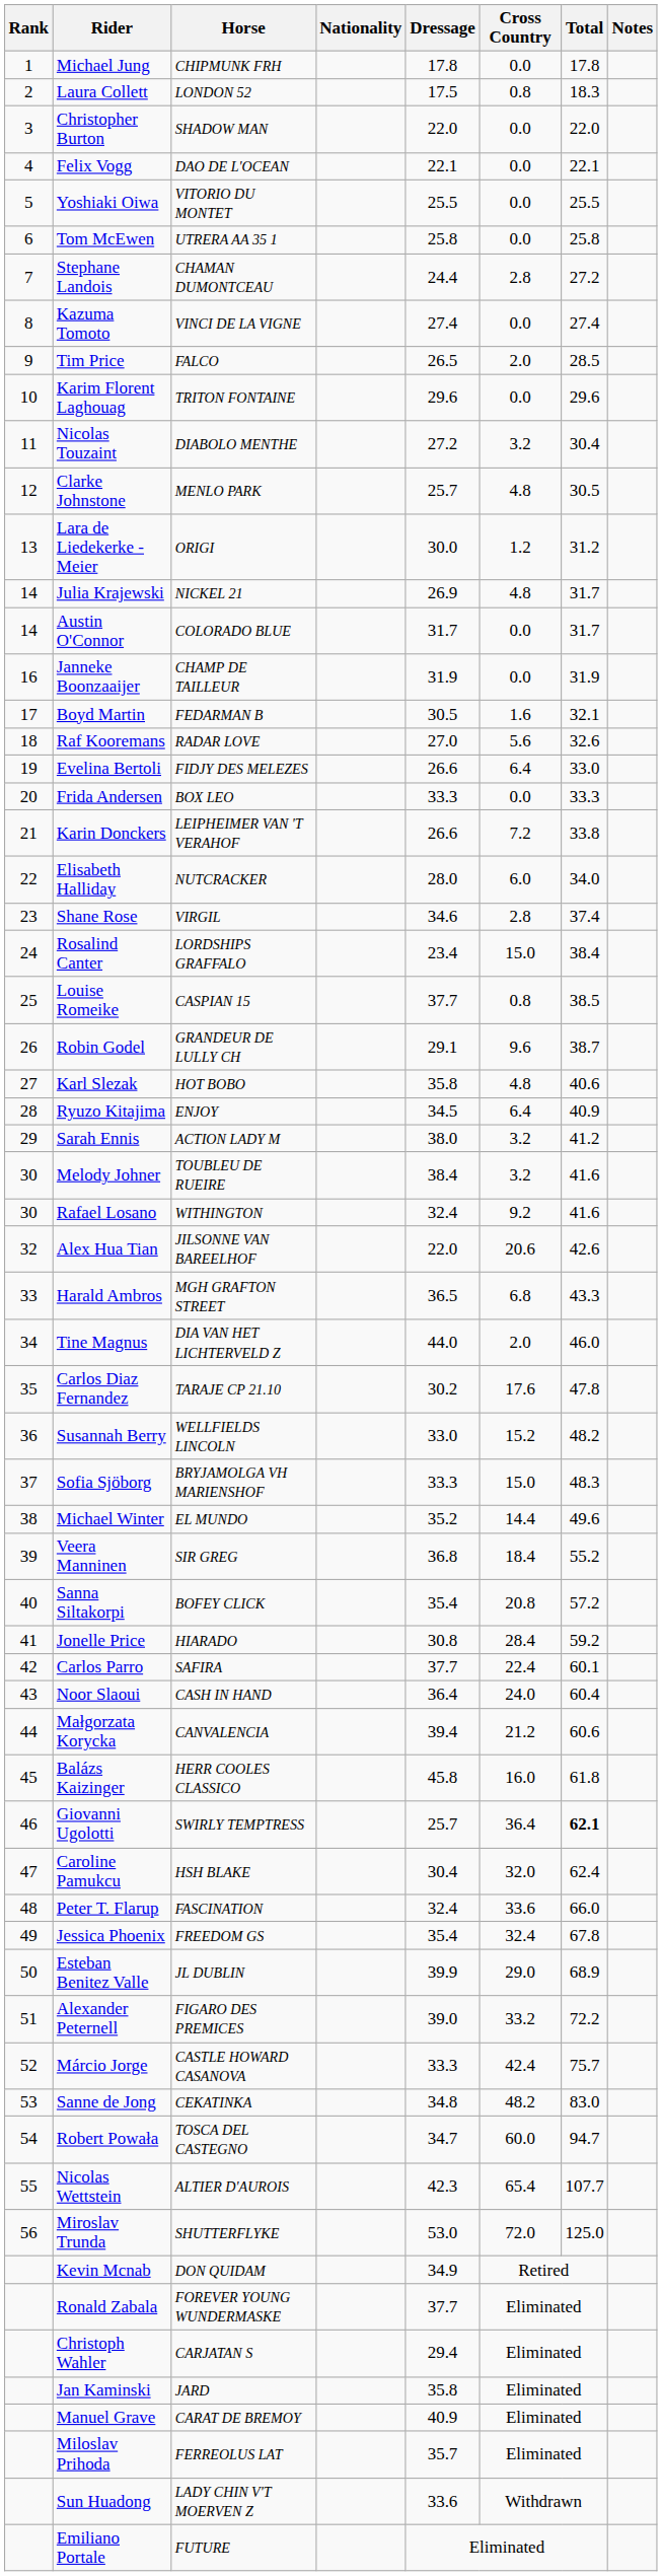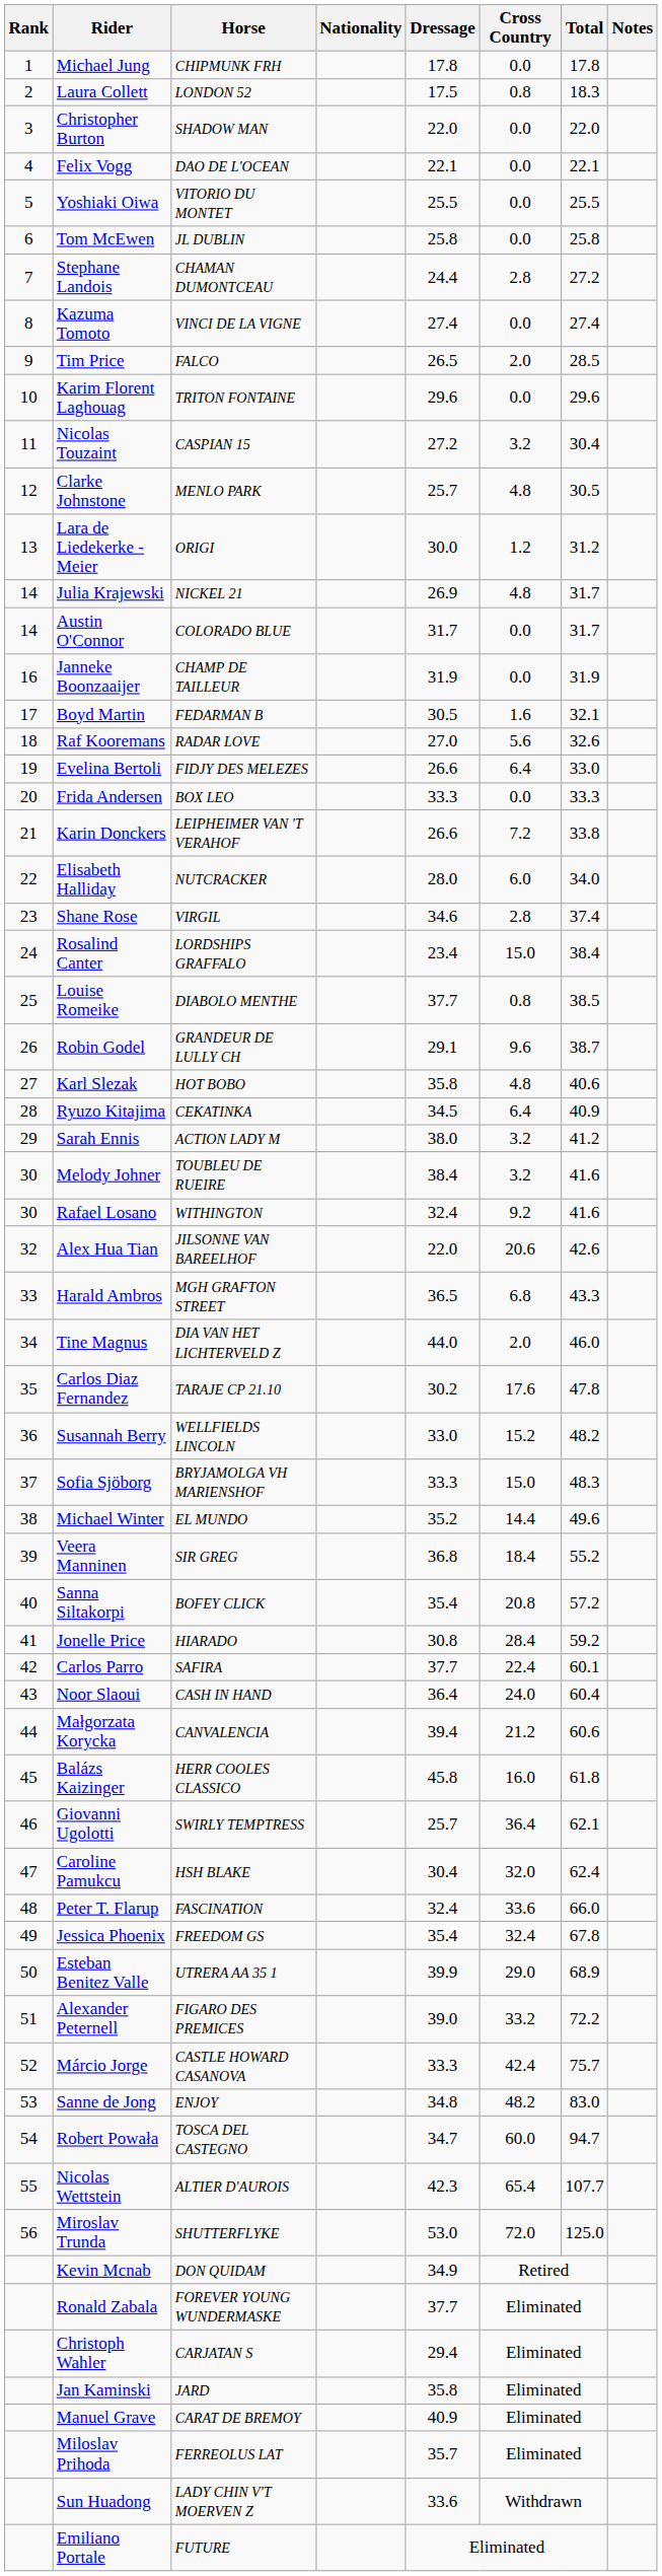Tom McEwen | Horse: UTRERA AA 35 1 -> JL DUBLIN
Nicolas Touzaint | Horse: DIABOLO MENTHE -> CASPIAN 15
Louise Romeike | Horse: CASPIAN 15 -> DIABOLO MENTHE
Ryuzo Kitajima | Horse: ENJOY -> CEKATINKA
Giovanni Ugolotti | Total: bold -> normal
Esteban Benitez Valle | Horse: JL DUBLIN -> UTRERA AA 35 1
Sanne de Jong | Horse: CEKATINKA -> ENJOY
